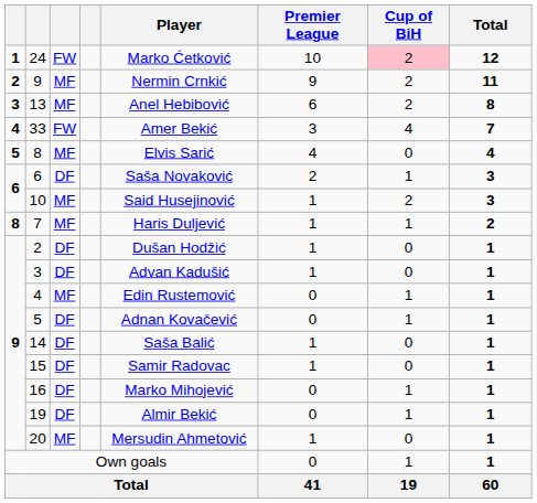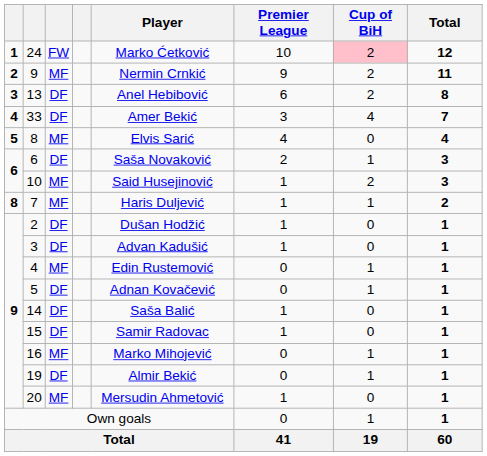13 | column 3: MF -> DF
33 | column 3: FW -> DF
16 | column 3: DF -> MF
